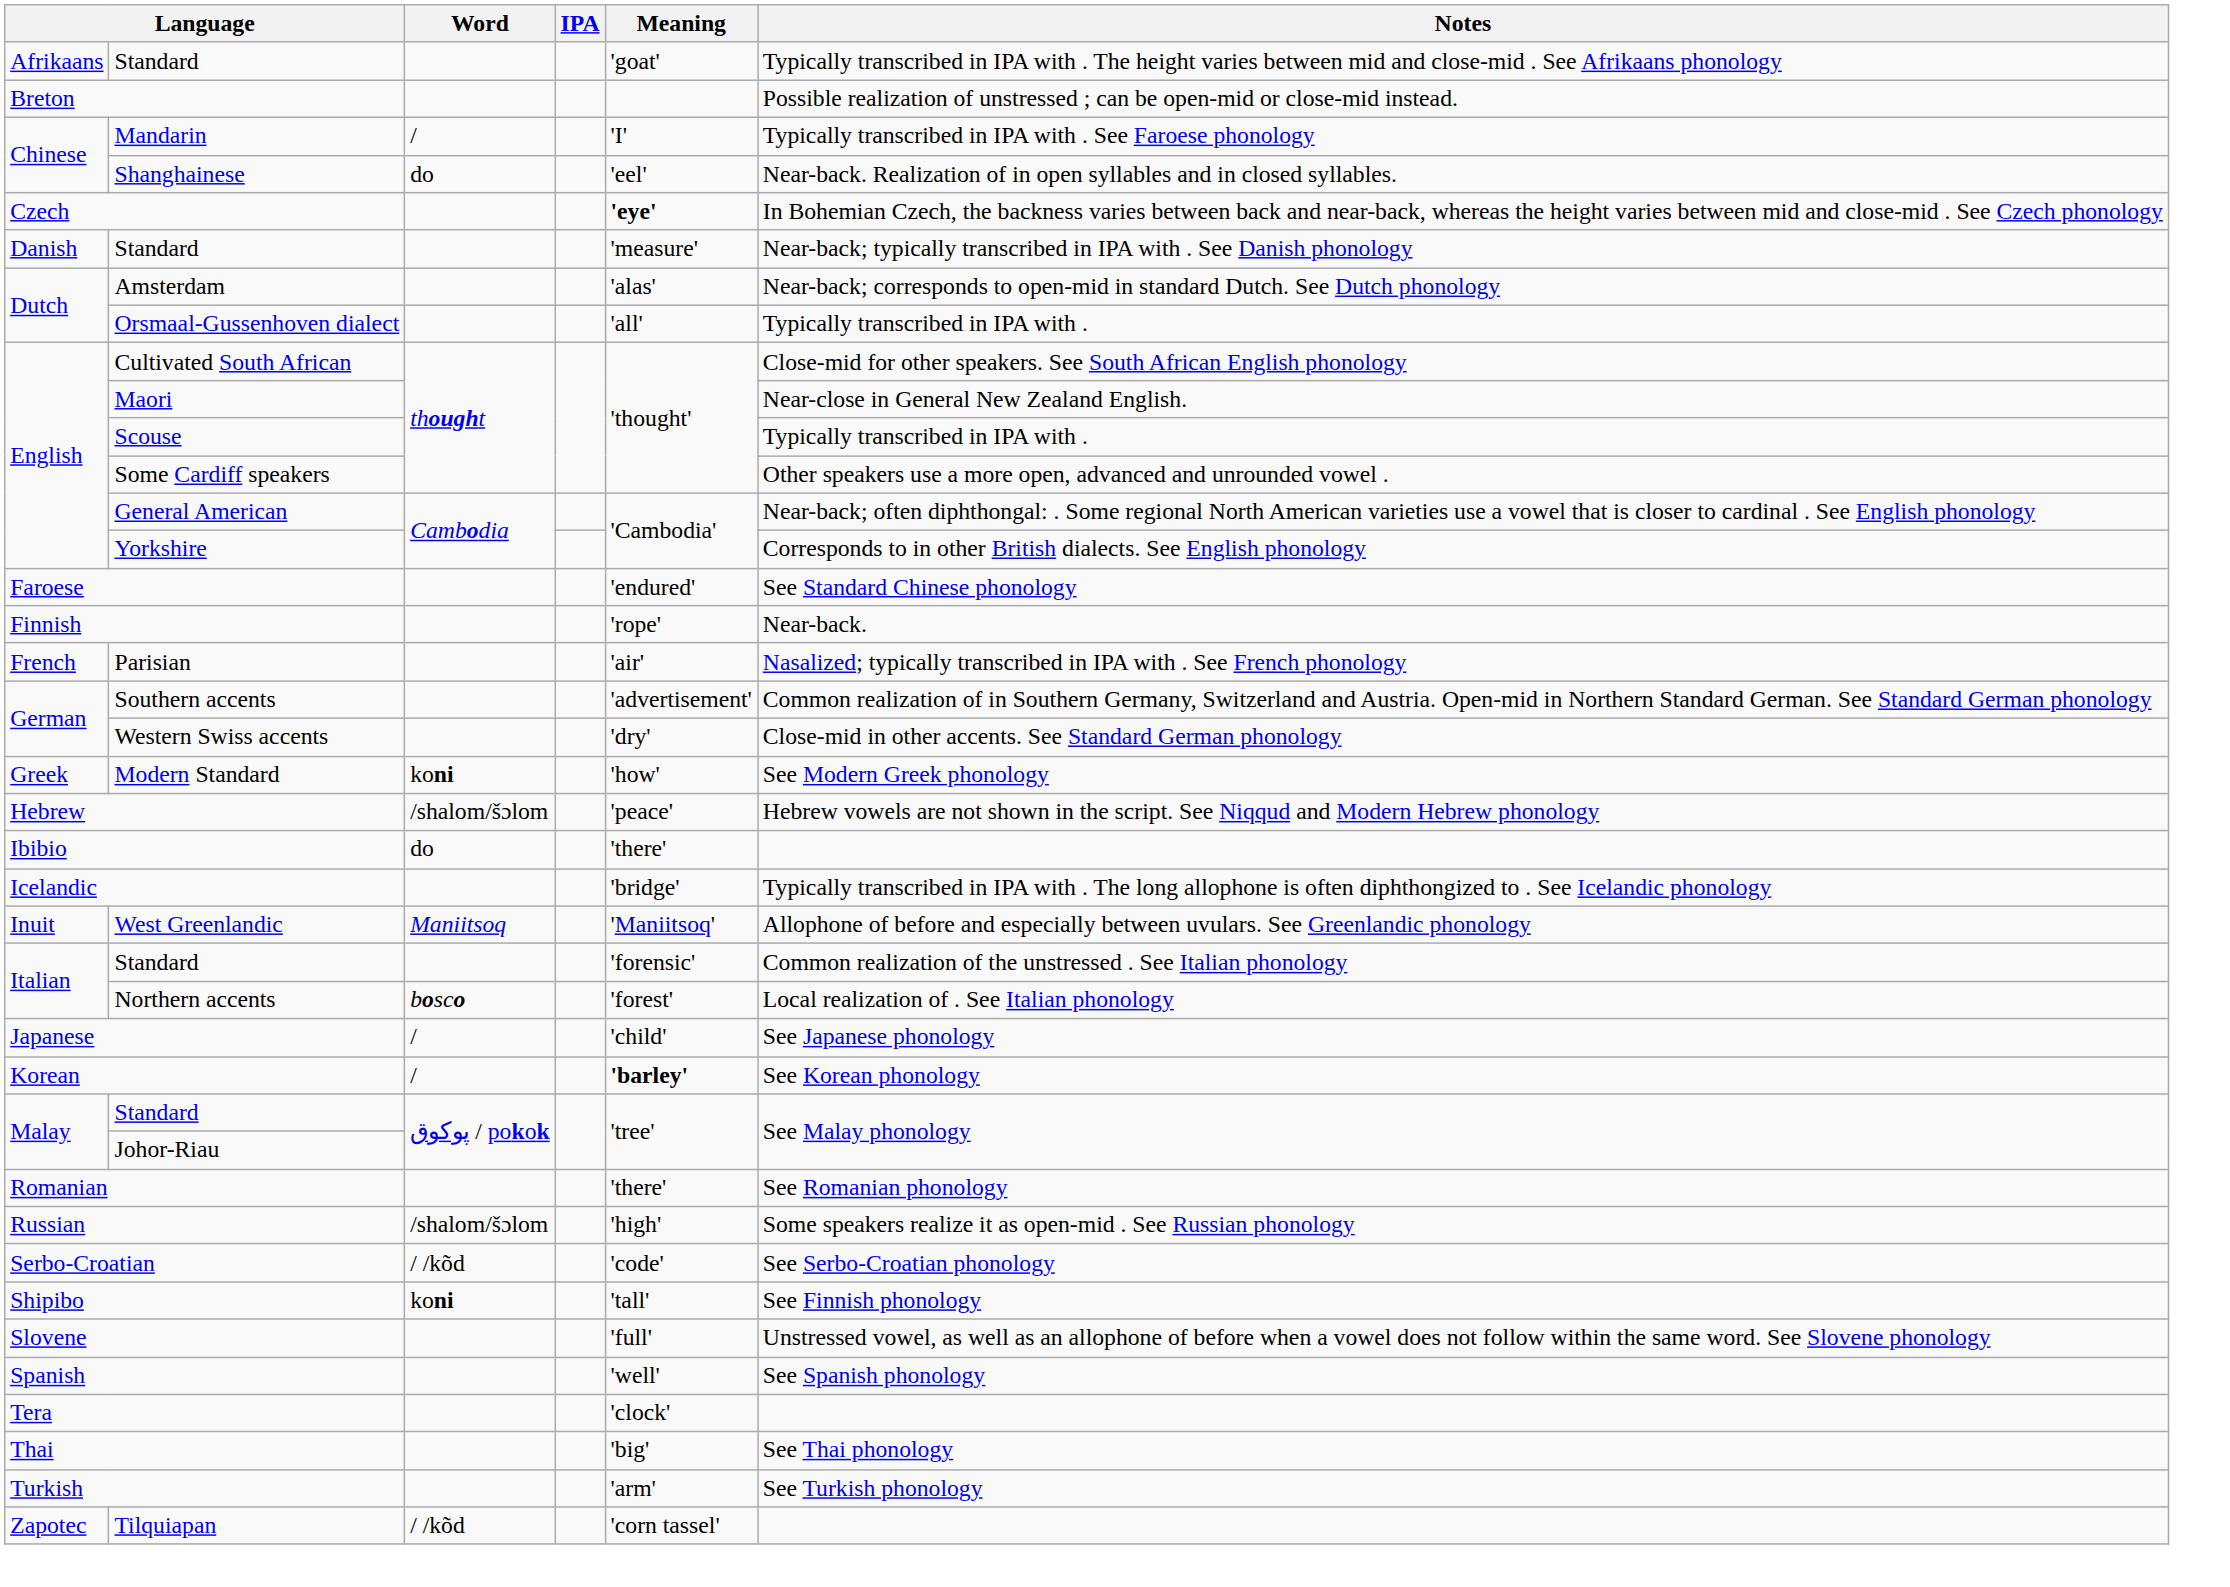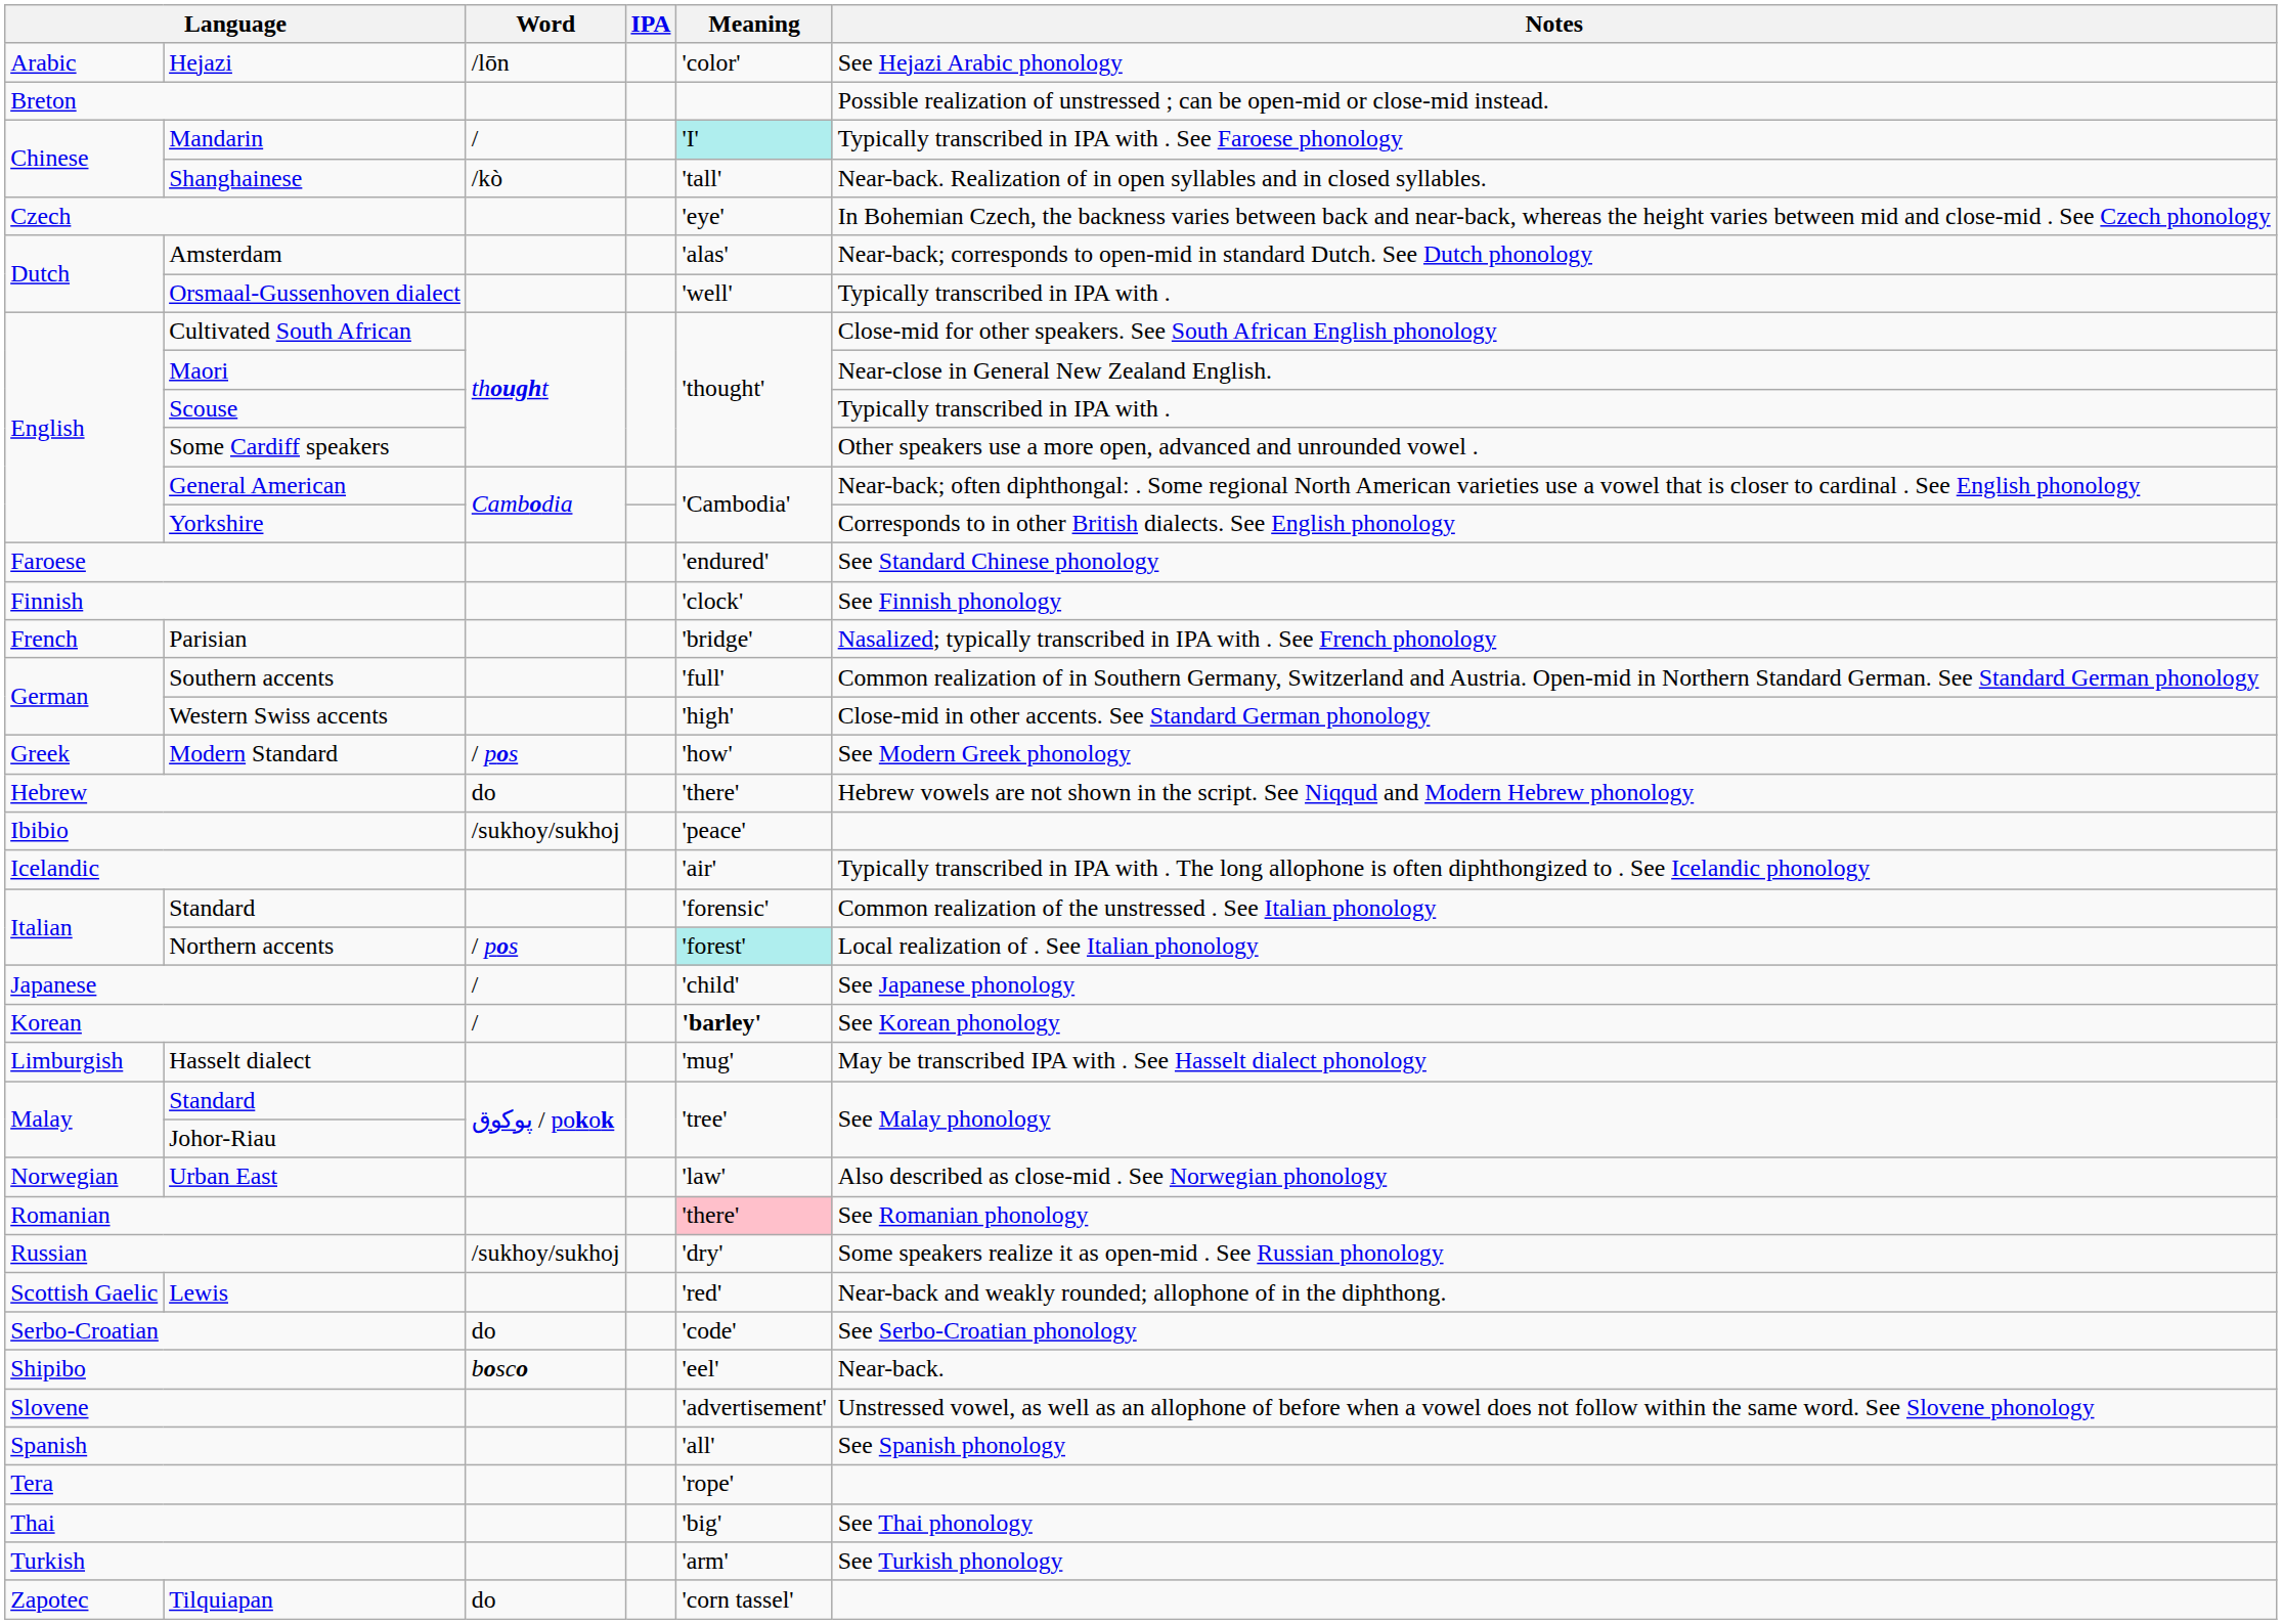- row: Afrikaans | Standard | 'goat' | Typically transcribed in IPA with . The height varies between mid and close-mid . See Afrikaans phonology
+ row: Arabic | Hejazi | /lōn | 'color' | See Hejazi Arabic phonology
Mandarin | Meaning: no background -> paleturquoise background
Shanghainese | Word: do -> /kò
Shanghainese | Meaning: 'eel' -> 'tall'
Czech | Meaning: bold -> normal
- row: Danish | Standard | 'measure' | Near-back; typically transcribed in IPA with . See Danish phonology
Orsmaal-Gussenhoven dialect | Meaning: 'all' -> 'well'
Finnish | Meaning: 'rope' -> 'clock'
Finnish | Notes: Near-back. -> See Finnish phonology
Parisian | Meaning: 'air' -> 'bridge'
Southern accents | Meaning: 'advertisement' -> 'full'
Western Swiss accents | Meaning: 'dry' -> 'high'
Modern Standard | Word: koni -> / pos
Hebrew | Word: /shalom/šɔlom -> do
Hebrew | Meaning: 'peace' -> 'there'
Ibibio | Word: do -> /sukhoy/sukhoj
Ibibio | Meaning: 'there' -> 'peace'
Icelandic | Meaning: 'bridge' -> 'air'
- row: Inuit | West Greenlandic | Maniitsoq | 'Maniitsoq' | Allophone of before and especially between uvulars. See Greenlandic phonology
Northern accents | Word: bosco -> / pos
Northern accents | Meaning: no background -> paleturquoise background
+ row: Limburgish | Hasselt dialect | 'mug' | May be transcribed IPA with . See Hasselt dialect phonology
+ row: Norwegian | Urban East | 'law' | Also described as close-mid . See Norwegian phonology
Romanian | Meaning: no background -> pink background
Russian | Word: /shalom/šɔlom -> /sukhoy/sukhoj
Russian | Meaning: 'high' -> 'dry'
+ row: Scottish Gaelic | Lewis | 'red' | Near-back and weakly rounded; allophone of in the diphthong.
Serbo-Croatian | Word: / /kõd -> do
Shipibo | Word: koni -> bosco
Shipibo | Meaning: 'tall' -> 'eel'
Shipibo | Notes: See Finnish phonology -> Near-back.
Slovene | Meaning: 'full' -> 'advertisement'
Spanish | Meaning: 'well' -> 'all'
Tera | Meaning: 'clock' -> 'rope'
Tilquiapan | Word: / /kõd -> do
